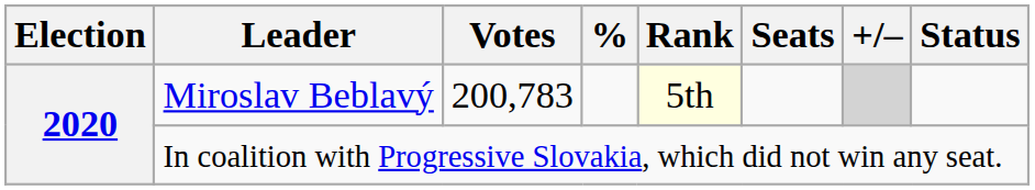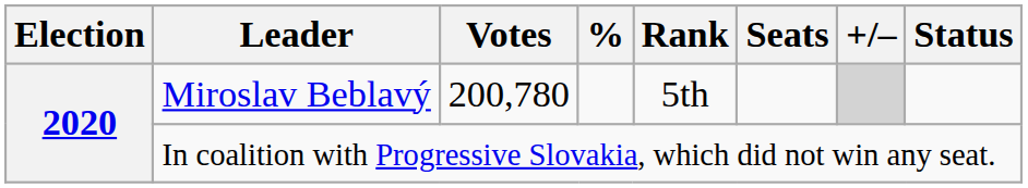Miroslav Beblavý | Votes: 200,783 -> 200,780
Miroslav Beblavý | Rank: lightyellow background -> no background
